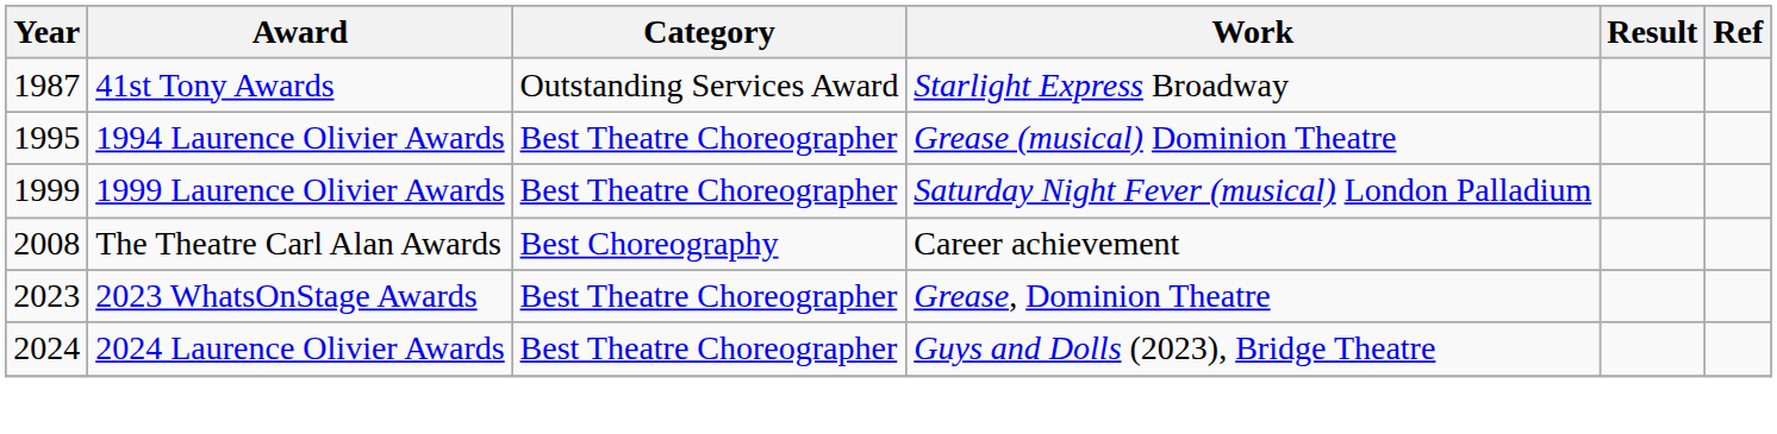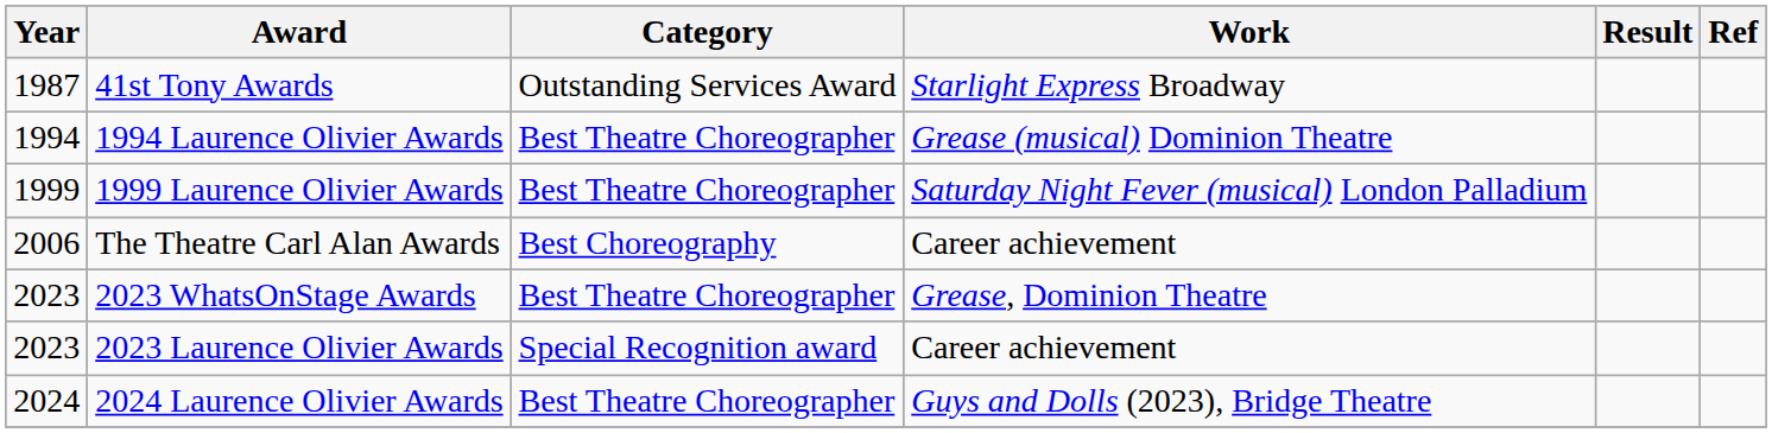1994 Laurence Olivier Awards | Year: 1995 -> 1994
The Theatre Carl Alan Awards | Year: 2008 -> 2006
+ row: 2023 | 2023 Laurence Olivier Awards | Special Recognition award | Career achievement
